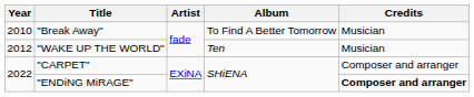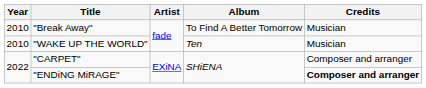"WAKE UP THE WORLD" | Year: 2012 -> 2010
